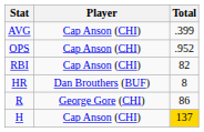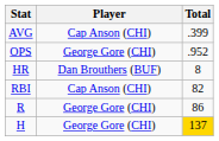OPS | Player: Cap Anson (CHI) -> George Gore (CHI)
rows swapped: HR <-> RBI
H | Player: Cap Anson (CHI) -> George Gore (CHI)
